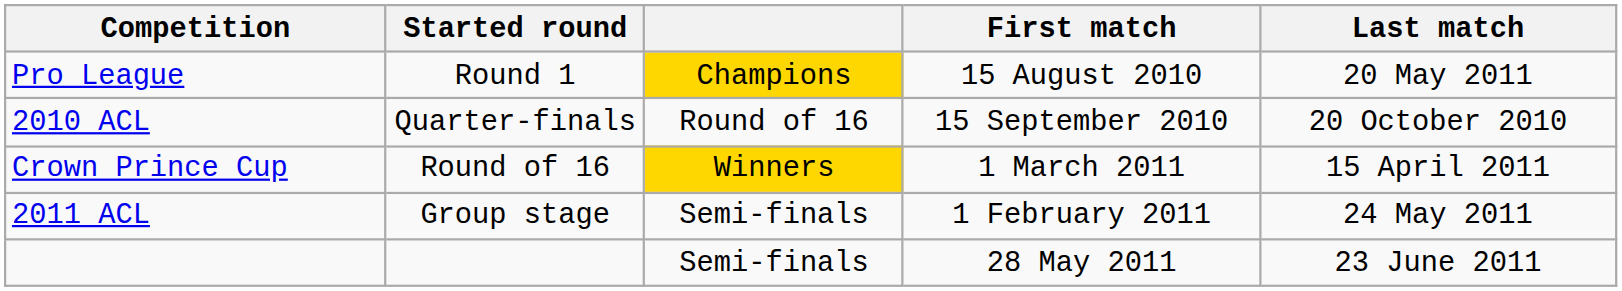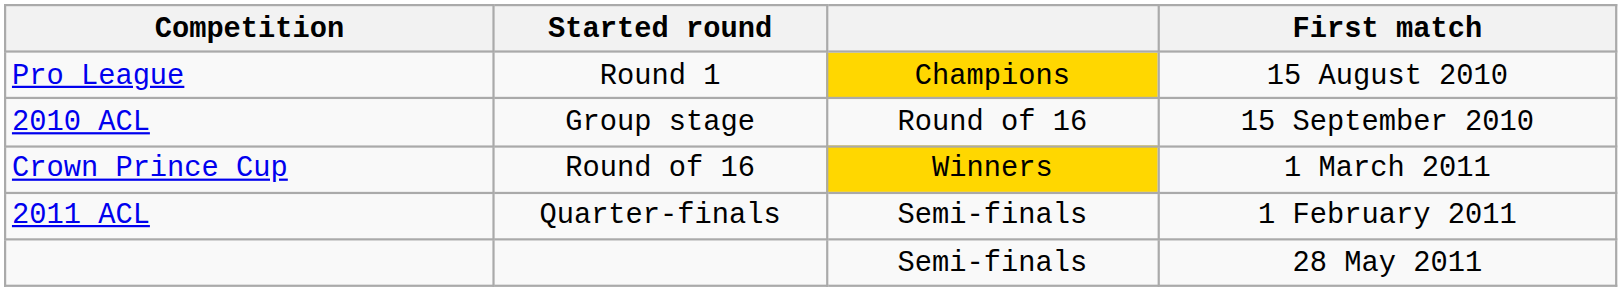- column: Last match | 20 May 2011 | 20 October 2010 | 15 April 2011 | 24 May 2011 | 23 June 2011
2010 ACL | Started round: Quarter-finals -> Group stage
2011 ACL | Started round: Group stage -> Quarter-finals
